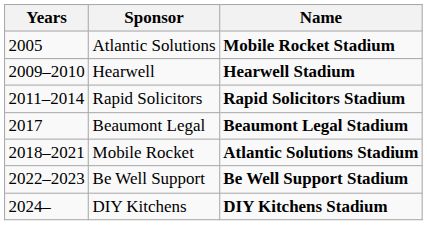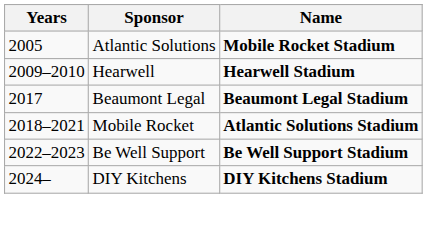- row: 2011–2014 | Rapid Solicitors | Rapid Solicitors Stadium
